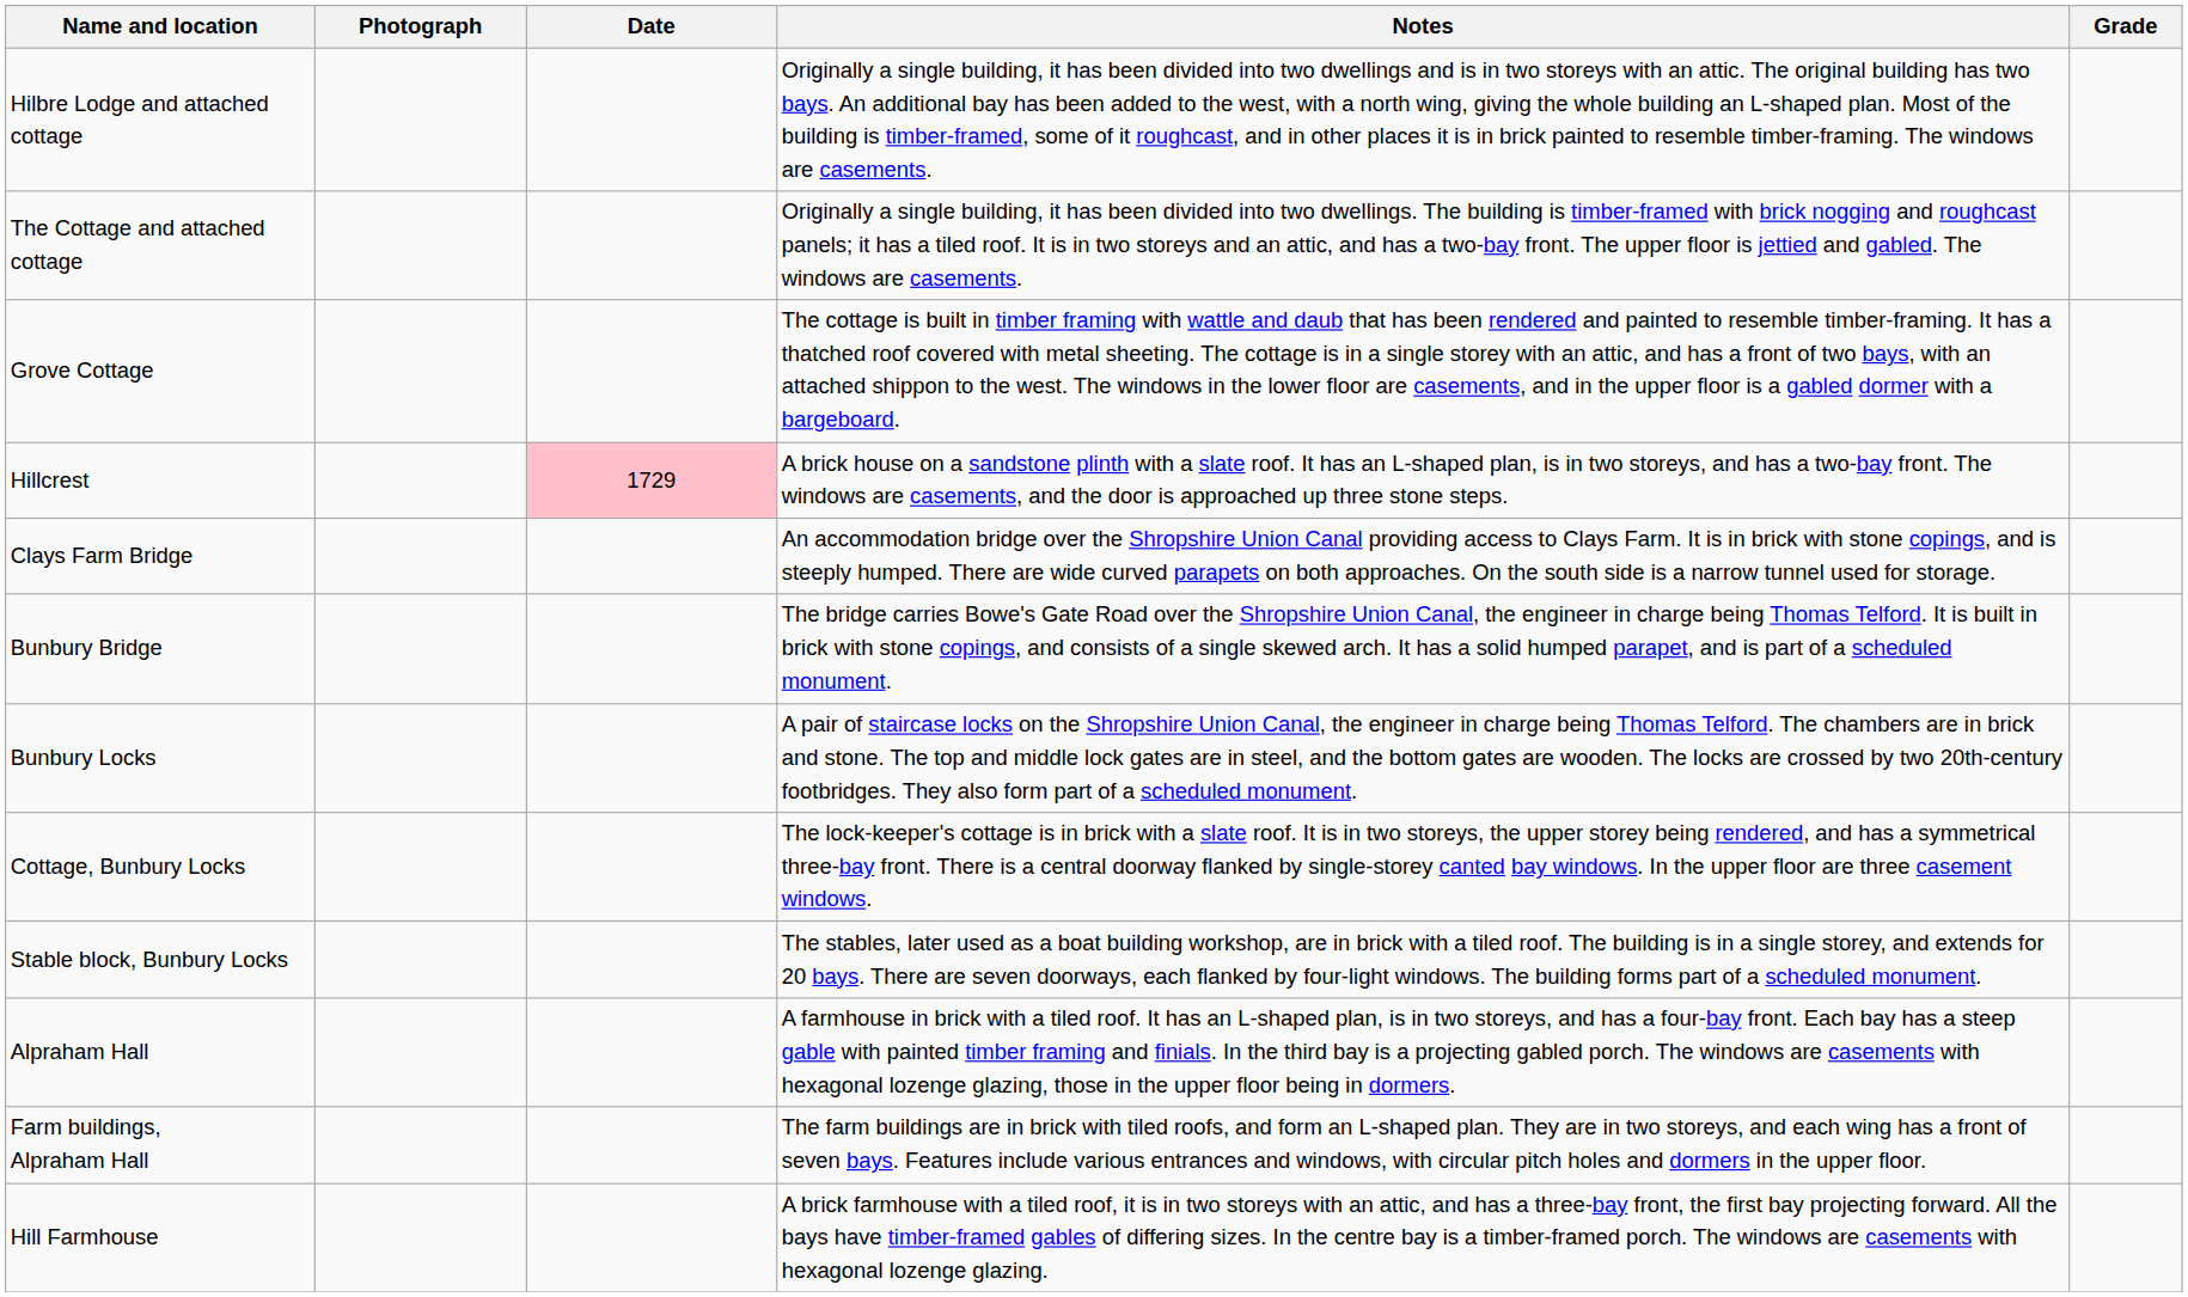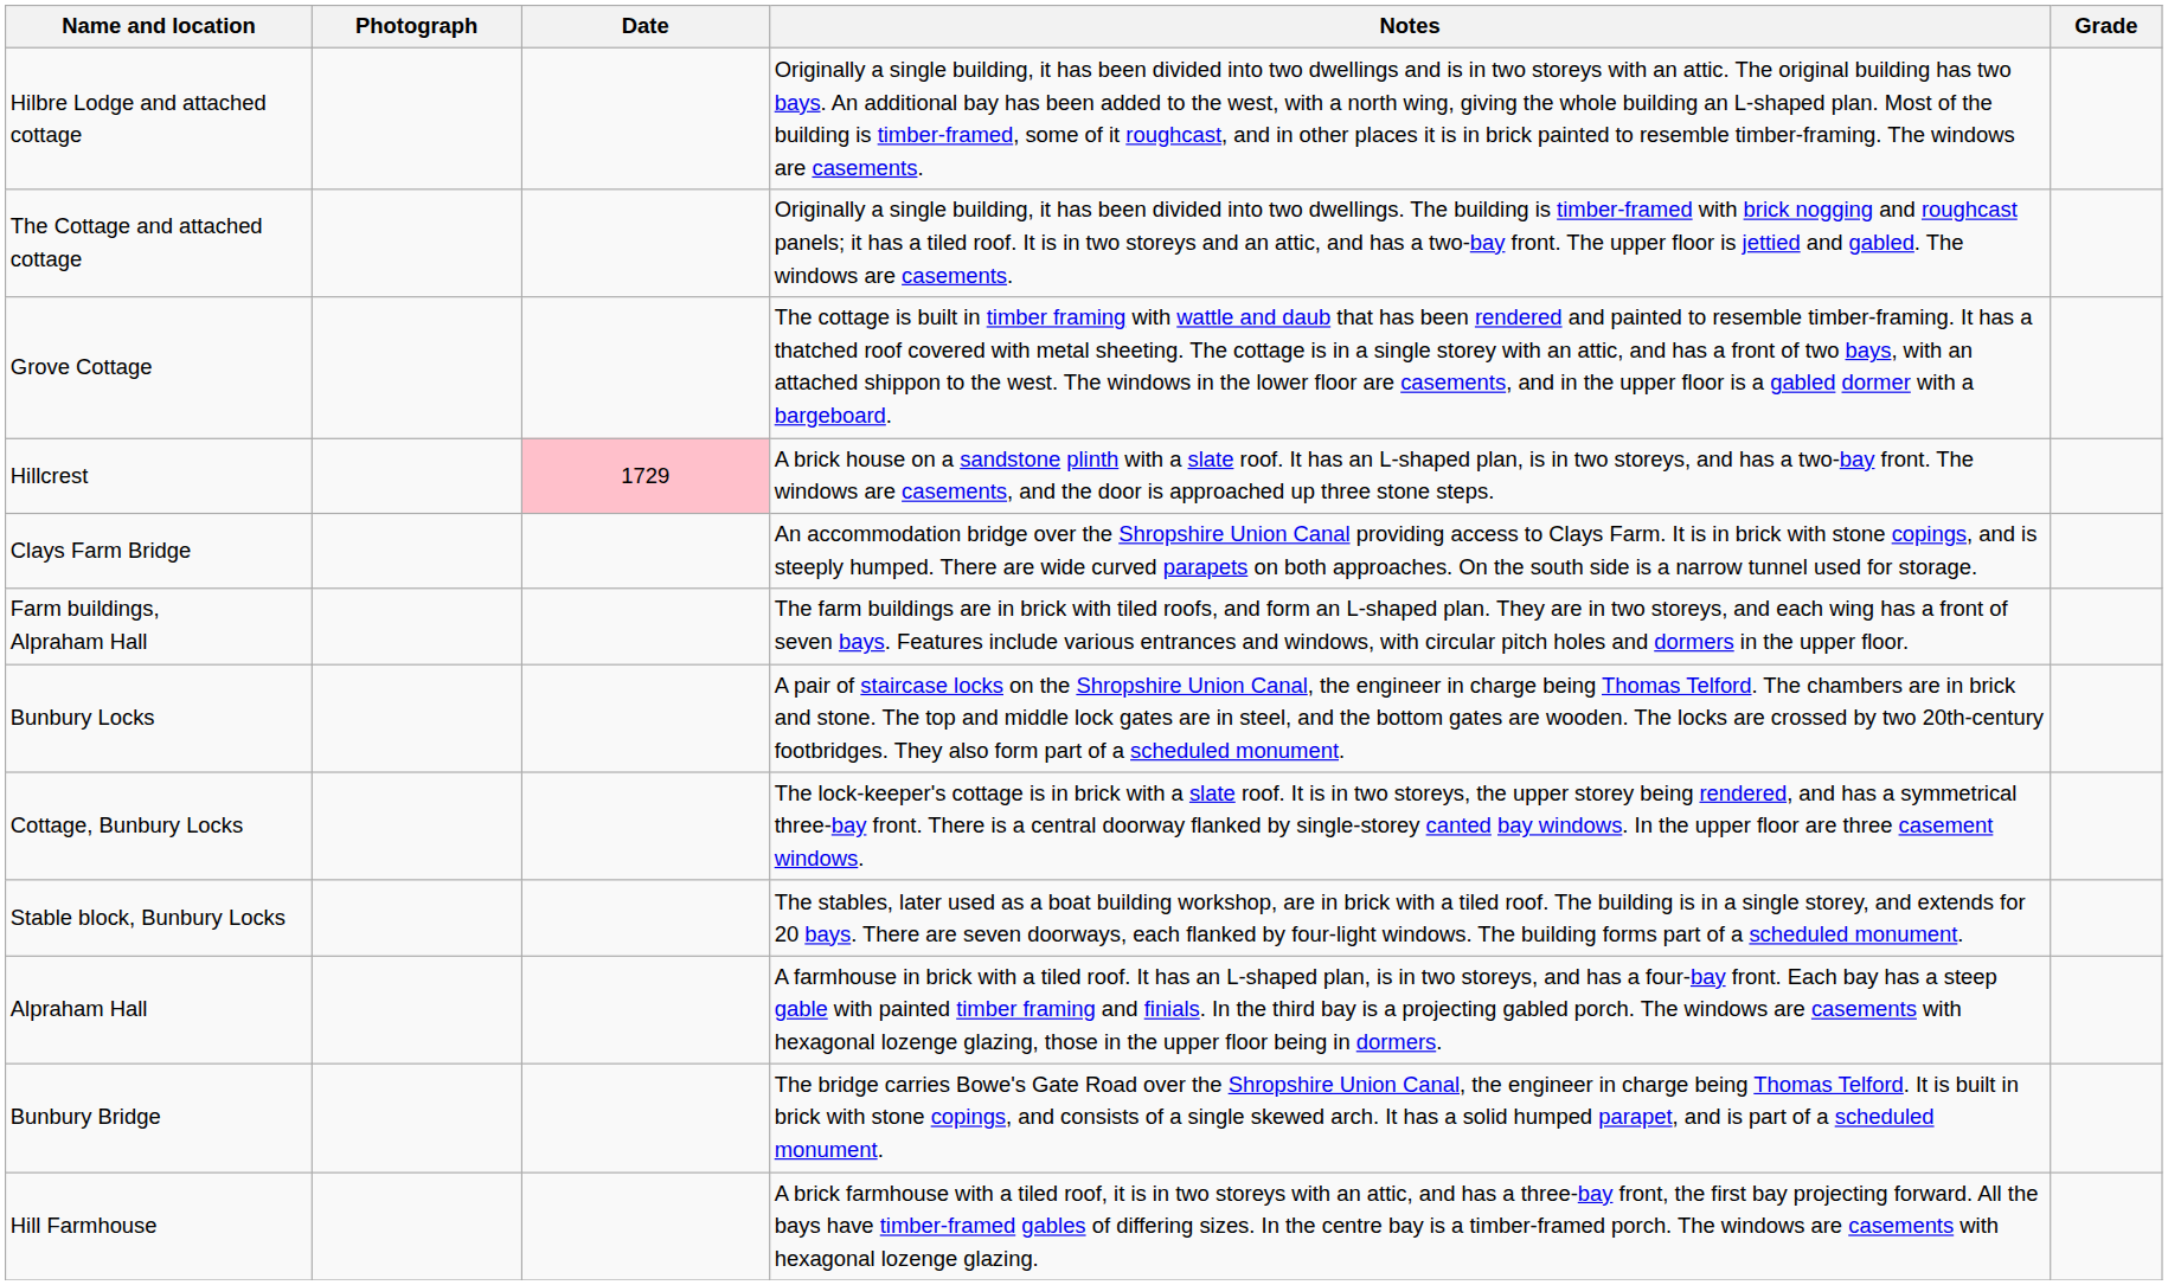rows swapped: Bunbury Bridge <-> Farm buildings, Alpraham Hall
